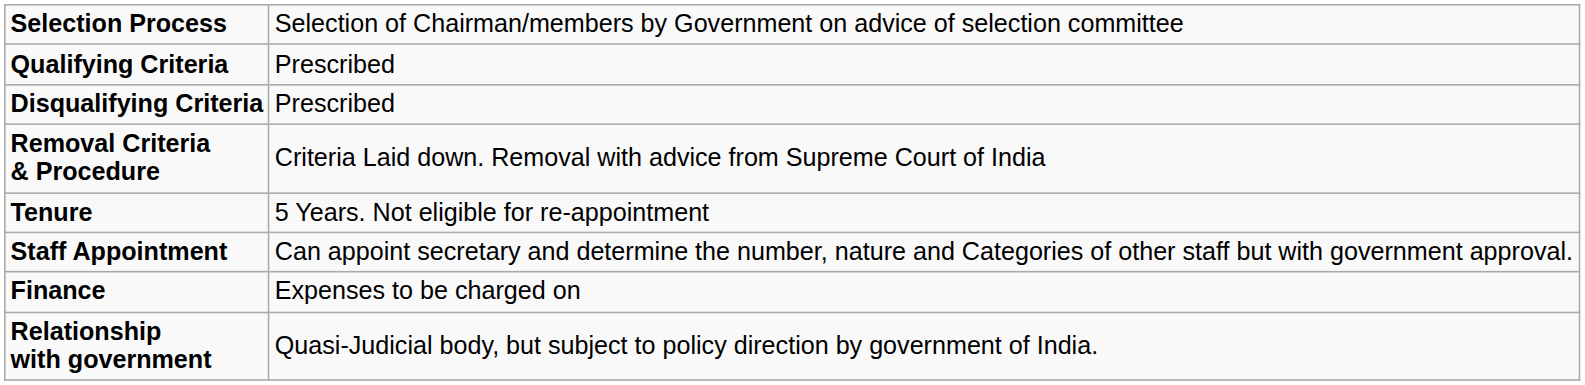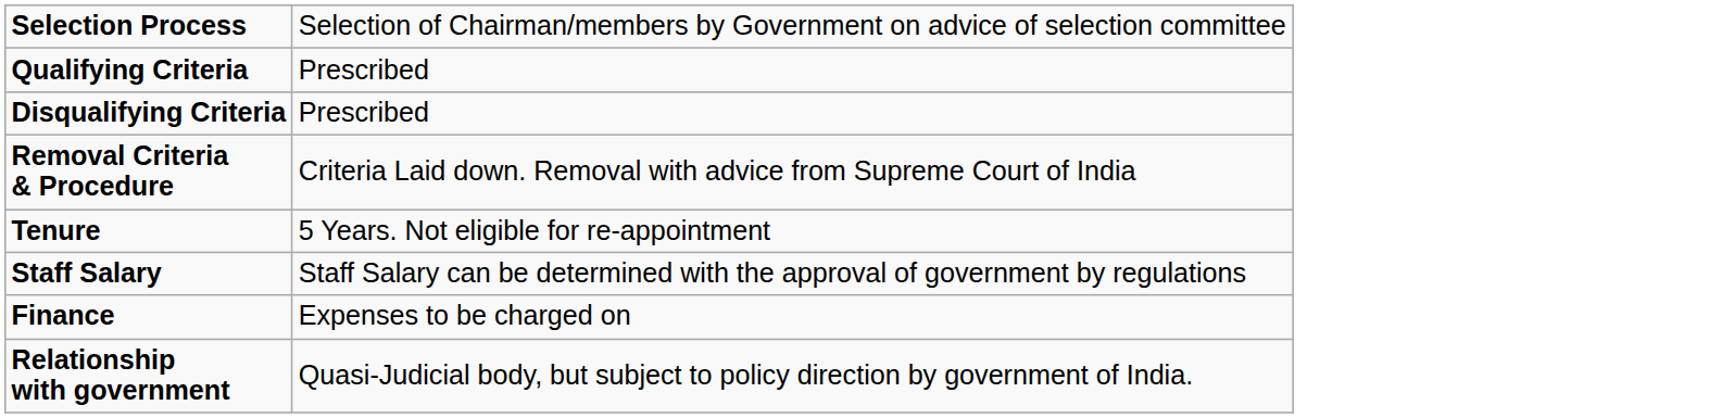- row: Staff Appointment | Can appoint secretary and determine the number, nature and Categories of other staff but with government approval.
+ row: Staff Salary | Staff Salary can be determined with the approval of government by regulations
